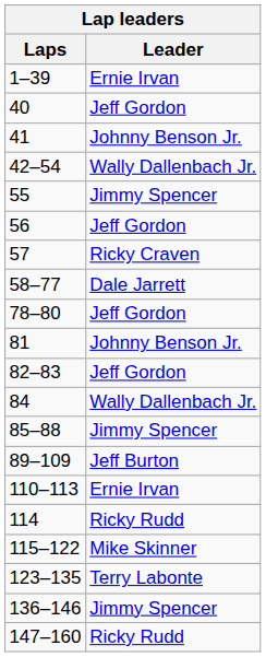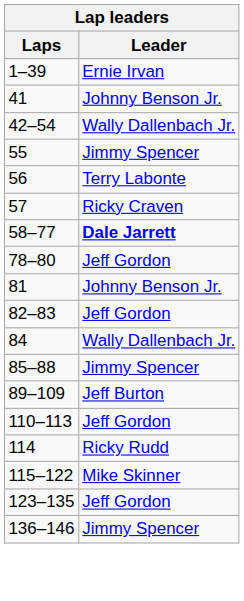- row: 40 | Jeff Gordon
56 | Leader: Jeff Gordon -> Terry Labonte
58–77 | Leader: normal -> bold
110–113 | Leader: Ernie Irvan -> Jeff Gordon
123–135 | Leader: Terry Labonte -> Jeff Gordon
- row: 147–160 | Ricky Rudd
